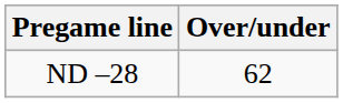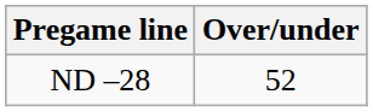ND –28 | Over/under: 62 -> 52
